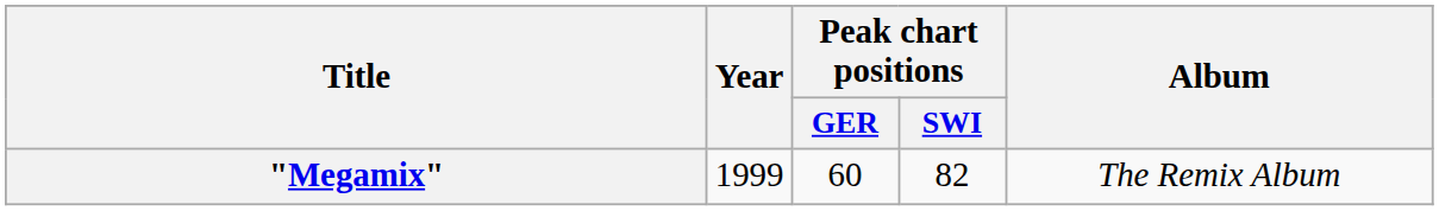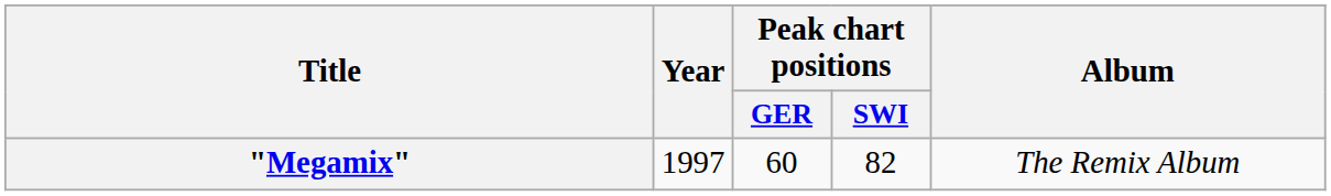"Megamix" | Year: 1999 -> 1997
